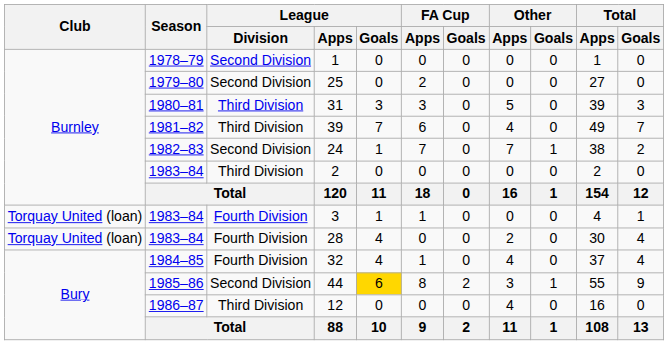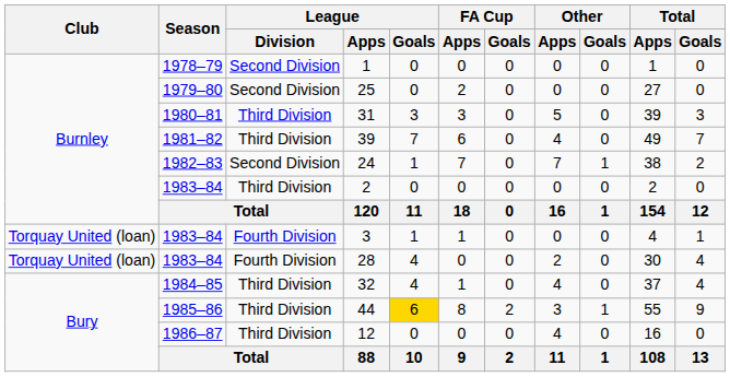32 | League / Division: Fourth Division -> Third Division
44 | League / Division: Second Division -> Third Division
